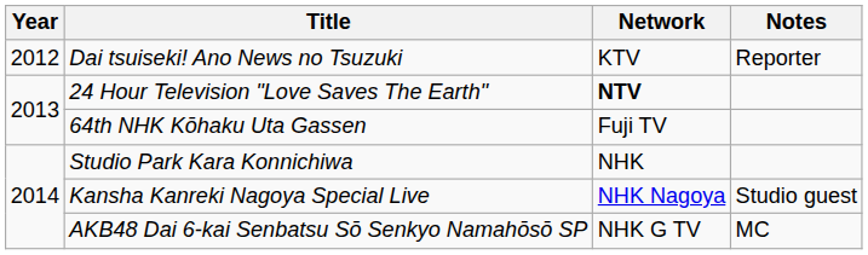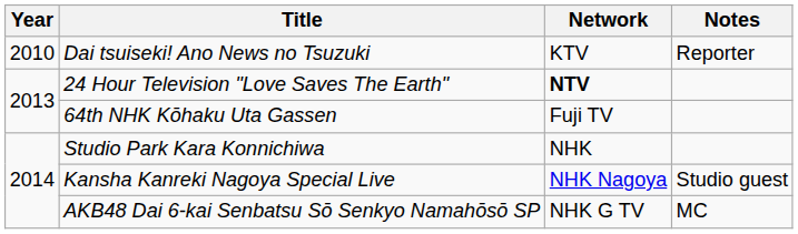Dai tsuiseki! Ano News no Tsuzuki | Year: 2012 -> 2010
